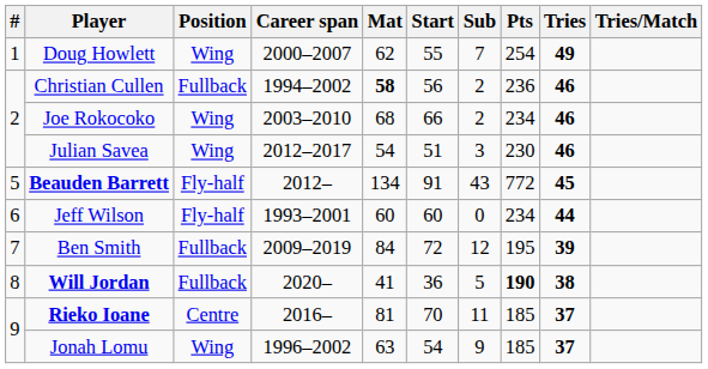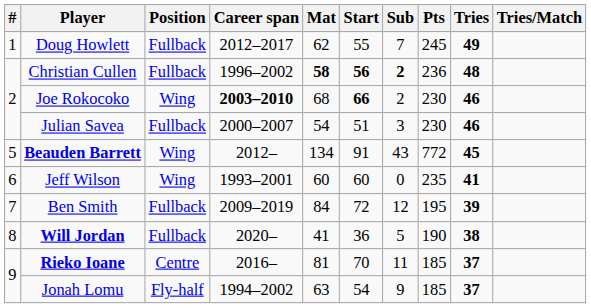Doug Howlett | Position: Wing -> Fullback
Doug Howlett | Career span: 2000–2007 -> 2012–2017
Doug Howlett | Pts: 254 -> 245
Christian Cullen | Career span: 1994–2002 -> 1996–2002
Christian Cullen | Start: normal -> bold
Christian Cullen | Sub: normal -> bold
Christian Cullen | Tries: 46 -> 48
Joe Rokocoko | Career span: normal -> bold
Joe Rokocoko | Start: normal -> bold
Joe Rokocoko | Pts: 234 -> 230
Julian Savea | Position: Wing -> Fullback
Julian Savea | Career span: 2012–2017 -> 2000–2007
Beauden Barrett | Position: Fly-half -> Wing
Jeff Wilson | Position: Fly-half -> Wing
Jeff Wilson | Pts: 234 -> 235
Jeff Wilson | Tries: 44 -> 41
Will Jordan | Pts: bold -> normal
Jonah Lomu | Position: Wing -> Fly-half
Jonah Lomu | Career span: 1996–2002 -> 1994–2002
